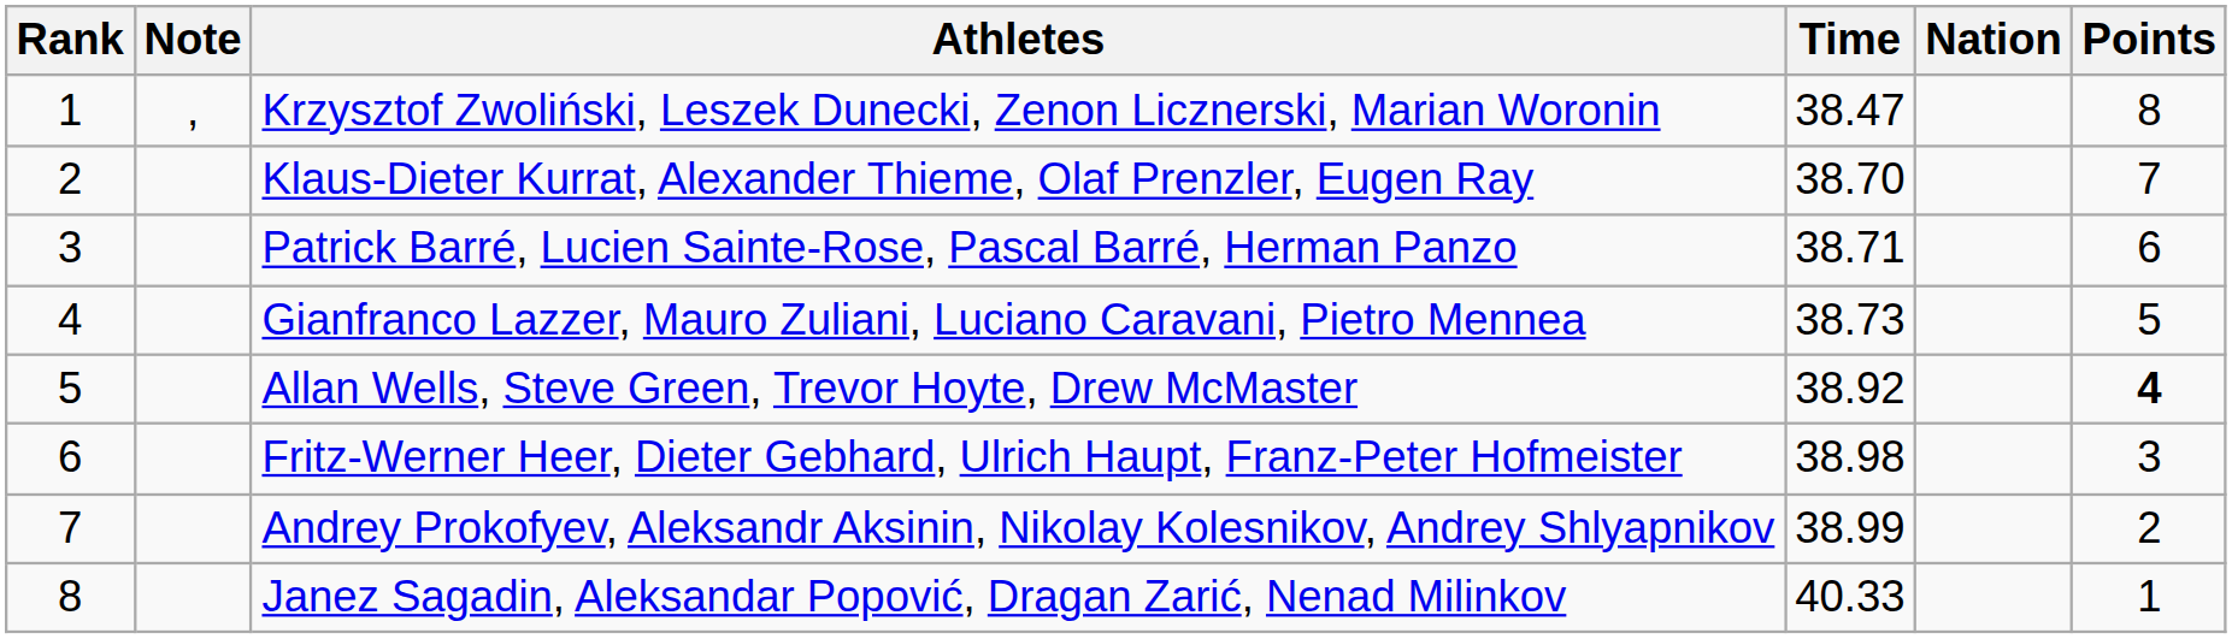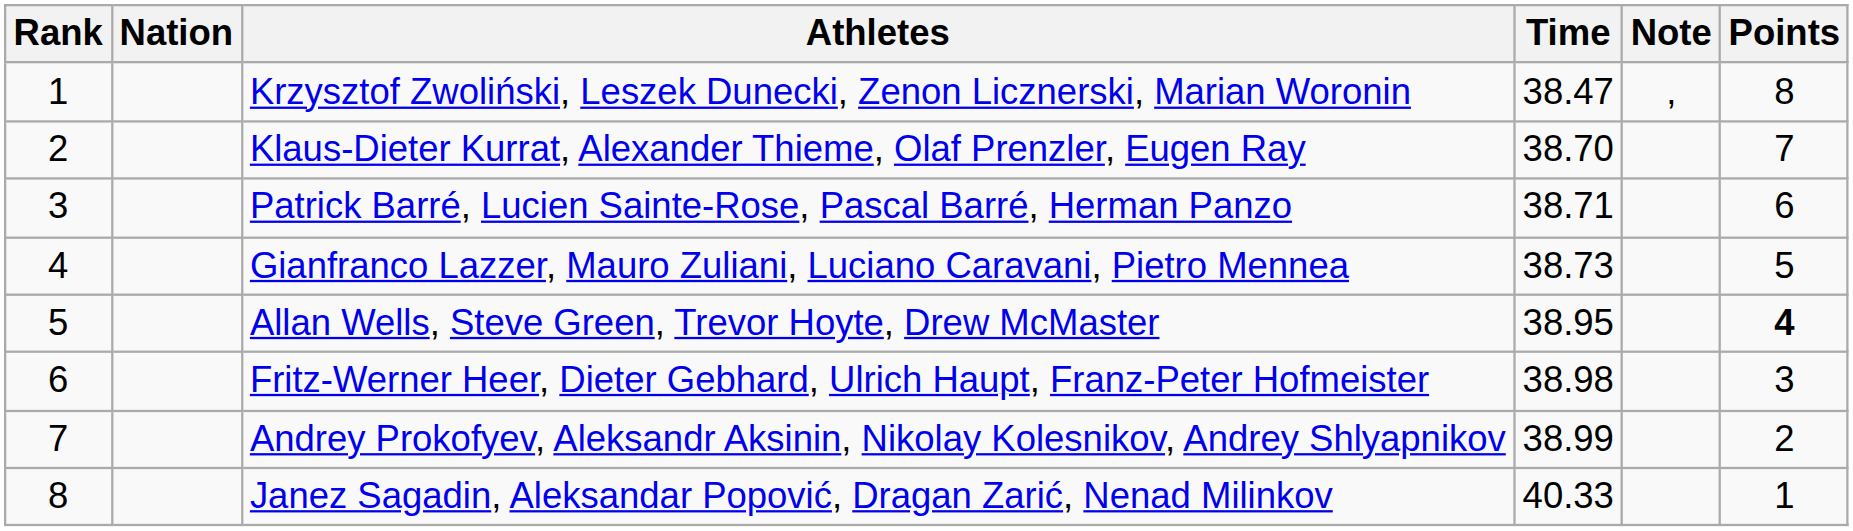columns swapped: Nation <-> Note
Allan Wells, Steve Green, Trevor Hoyte, Drew McMaster | Time: 38.92 -> 38.95
